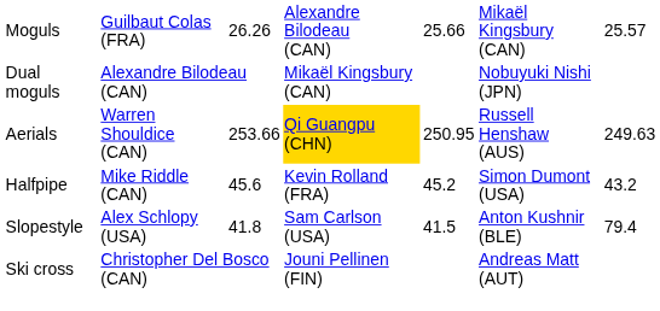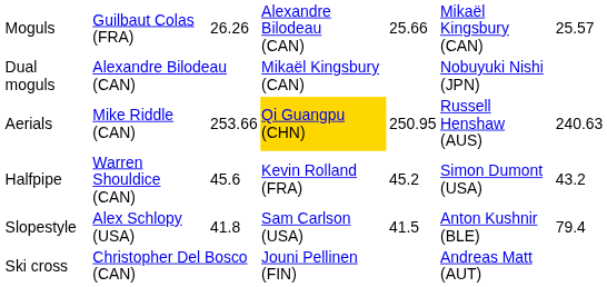Aerials | column 2: Warren Shouldice (CAN) -> Mike Riddle (CAN)
Aerials | column 7: 249.63 -> 240.63
Halfpipe | column 2: Mike Riddle (CAN) -> Warren Shouldice (CAN)
